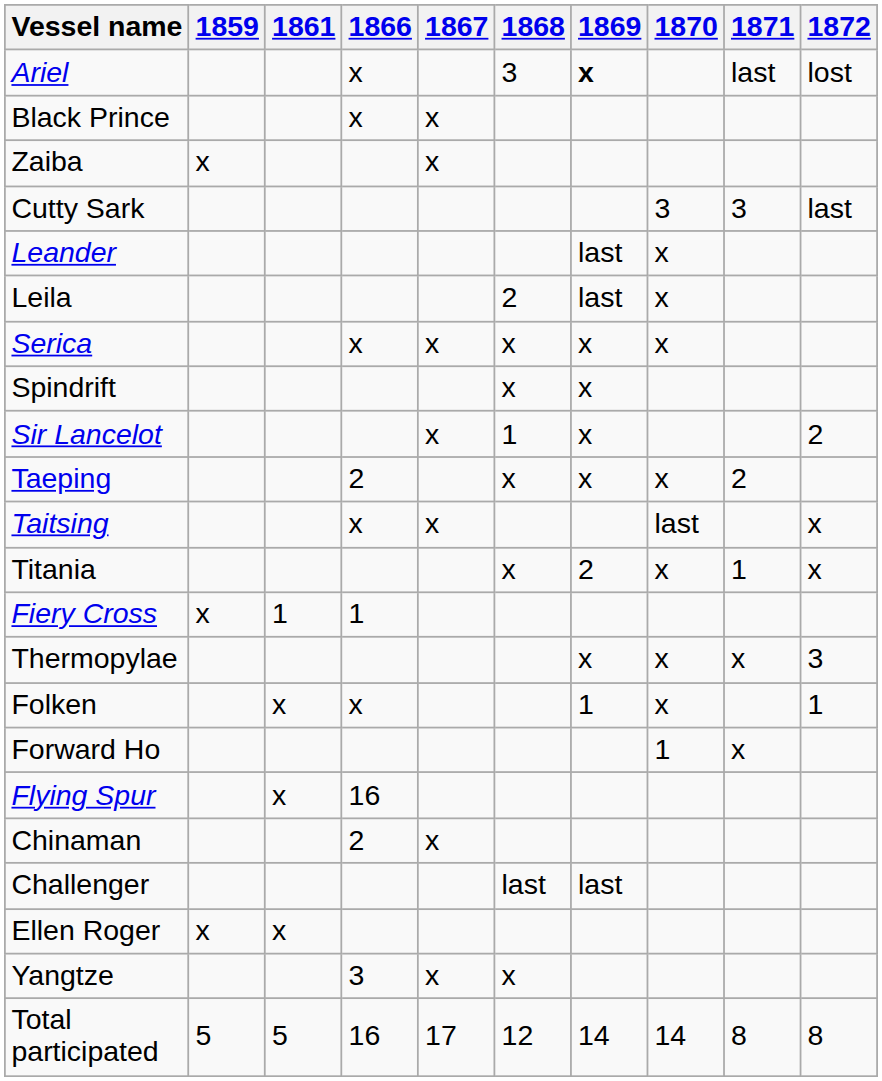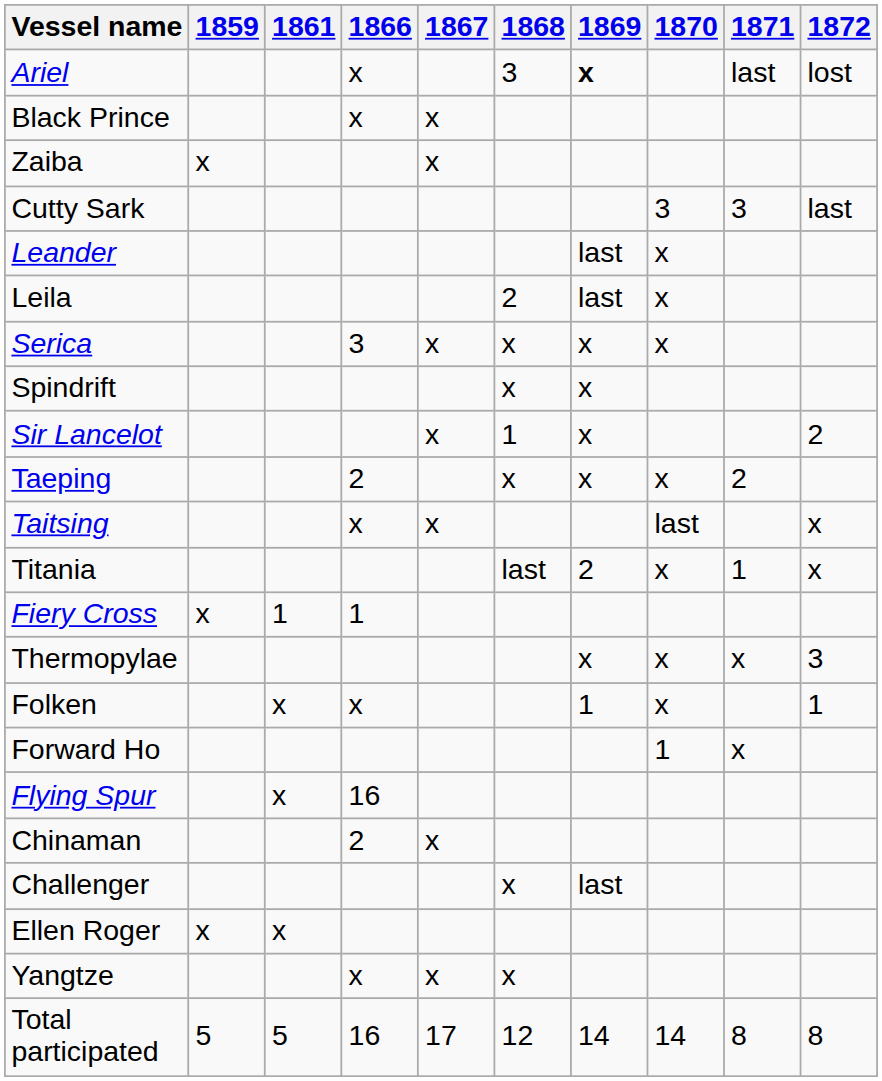Serica | 1866: x -> 3
Titania | 1868: x -> last
Challenger | 1868: last -> x
Yangtze | 1866: 3 -> x
